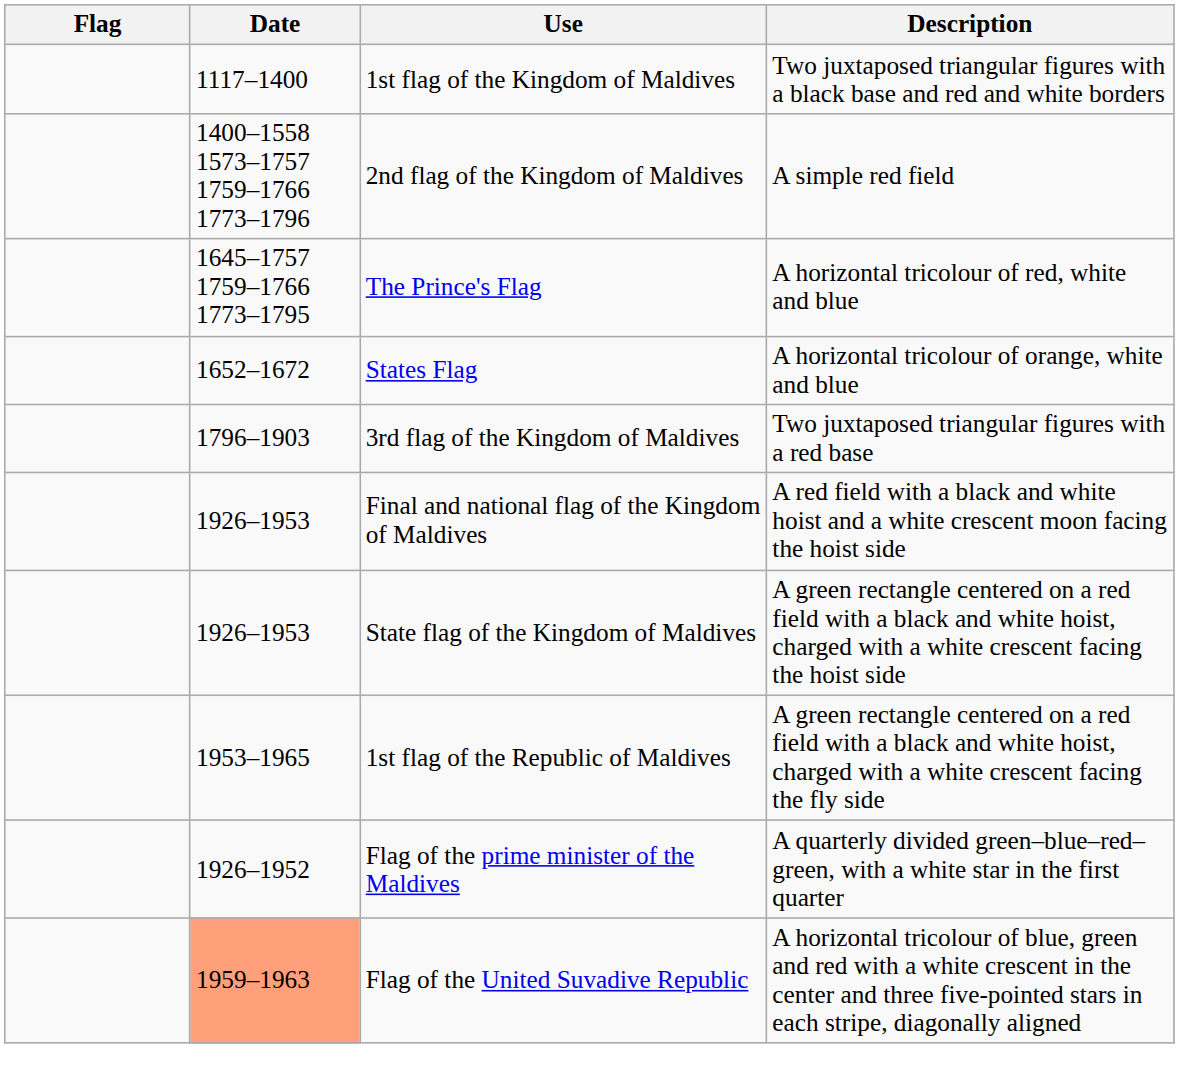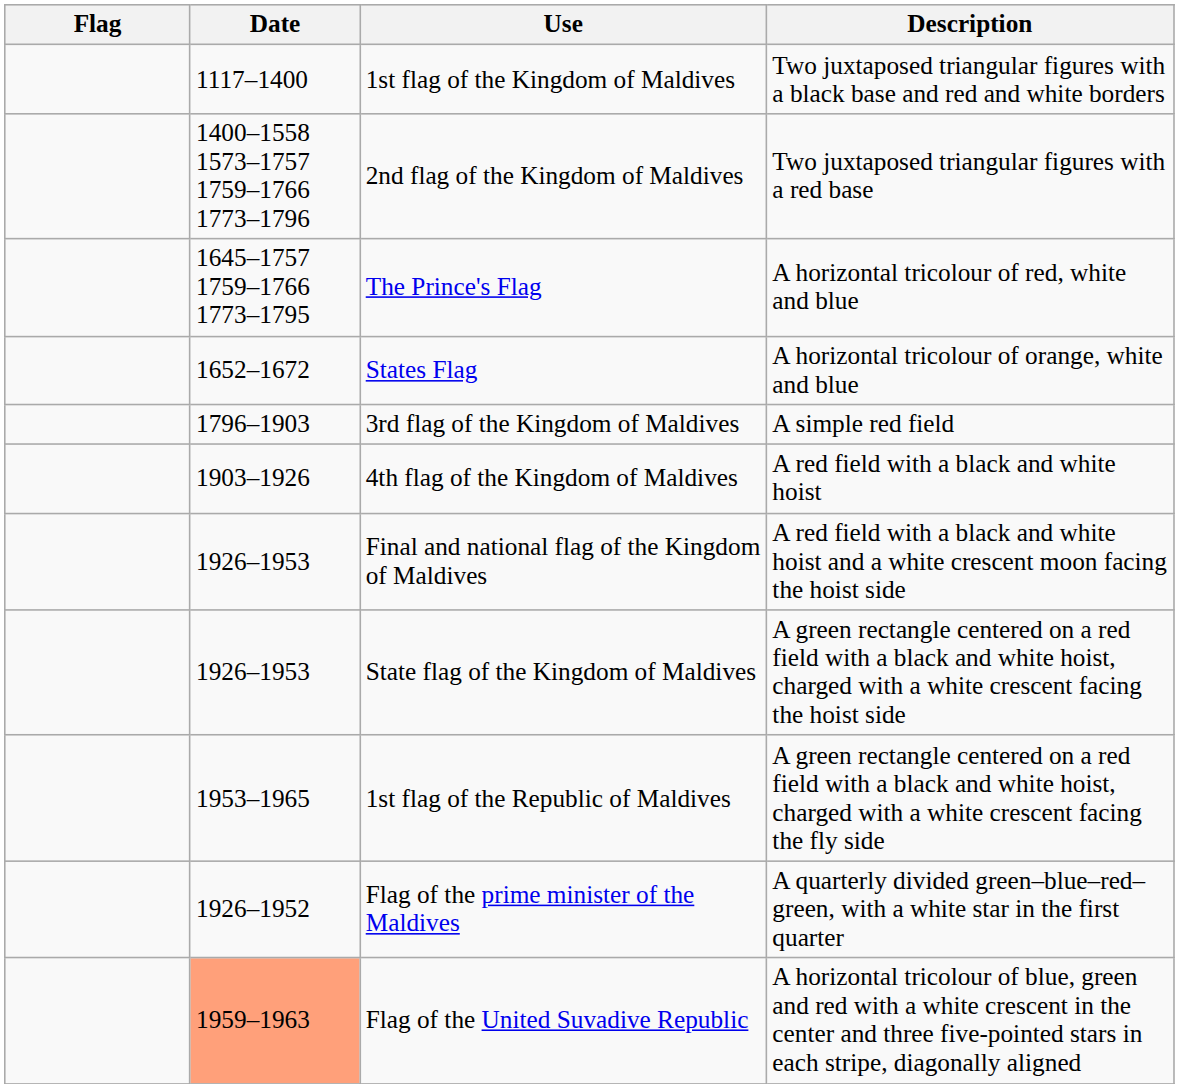2nd flag of the Kingdom of Maldives | Description: A simple red field -> Two juxtaposed triangular figures with a red base
3rd flag of the Kingdom of Maldives | Description: Two juxtaposed triangular figures with a red base -> A simple red field
+ row: 1903–1926 | 4th flag of the Kingdom of Maldives | A red field with a black and white hoist
